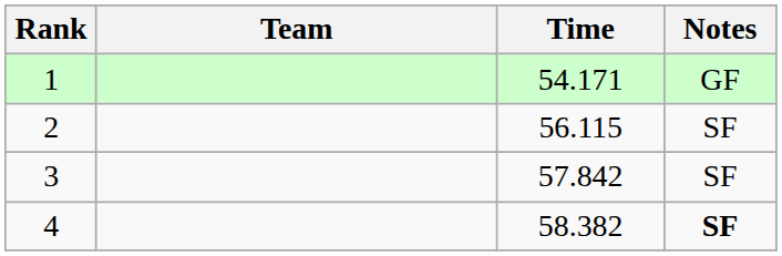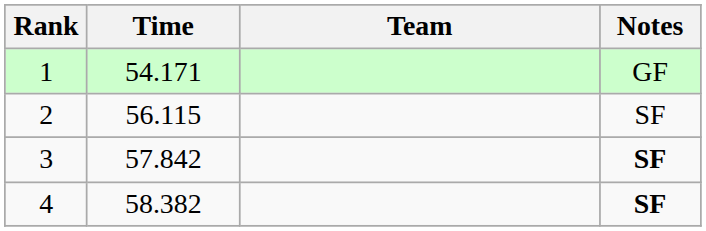columns swapped: Team <-> Time
3 | Notes: normal -> bold
